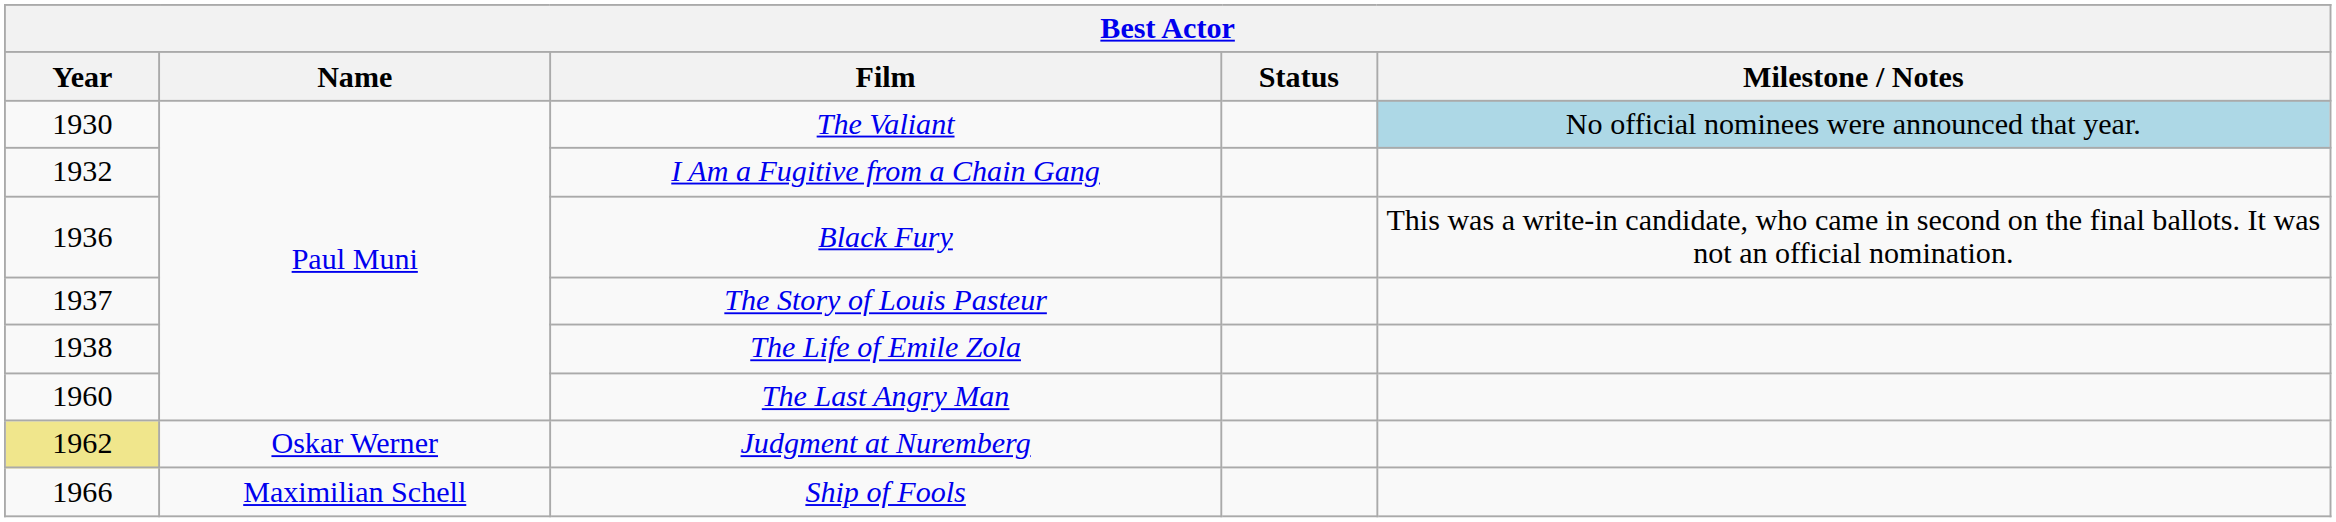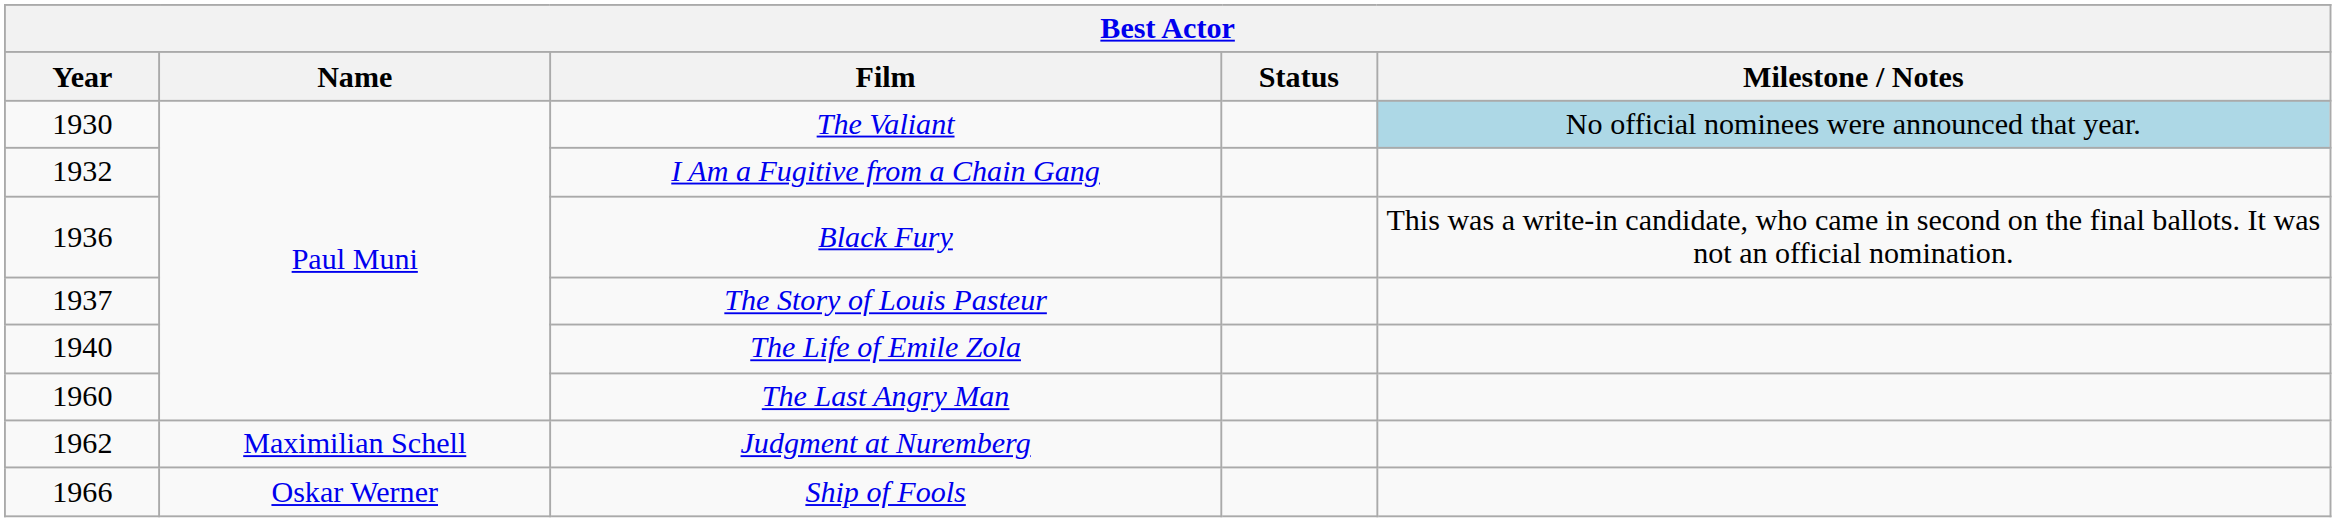The Life of Emile Zola | Year: 1938 -> 1940
Judgment at Nuremberg | Year: khaki background -> no background
Judgment at Nuremberg | Name: Oskar Werner -> Maximilian Schell
Ship of Fools | Name: Maximilian Schell -> Oskar Werner
